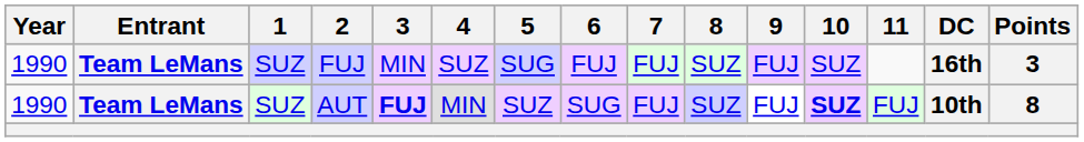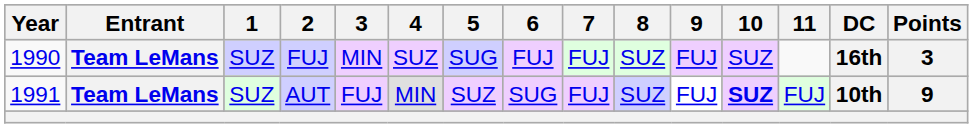AUT | Year: 1990 -> 1991
AUT | 3: bold -> normal
AUT | Points: 8 -> 9
